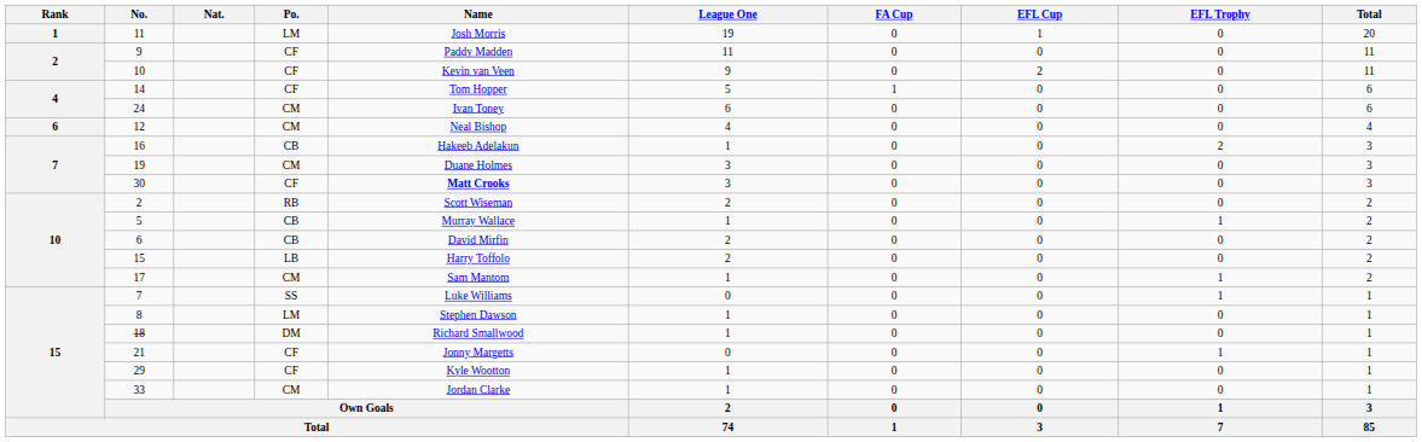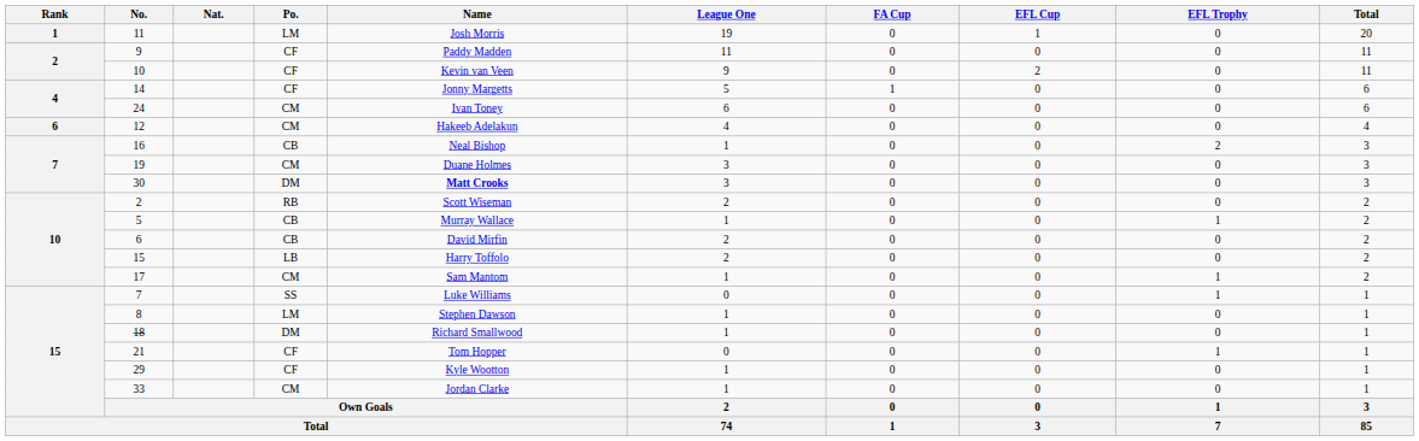14 | Name: Tom Hopper -> Jonny Margetts
12 | Name: Neal Bishop -> Hakeeb Adelakun
16 | Name: Hakeeb Adelakun -> Neal Bishop
30 | Po.: CF -> DM
21 | Name: Jonny Margetts -> Tom Hopper
